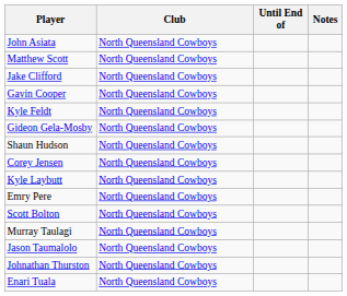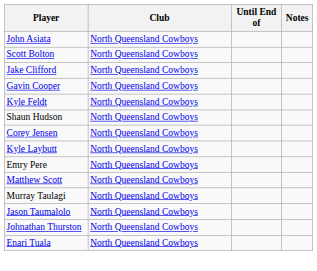rows swapped: Scott Bolton <-> Matthew Scott
- row: Gideon Gela-Mosby | North Queensland Cowboys
